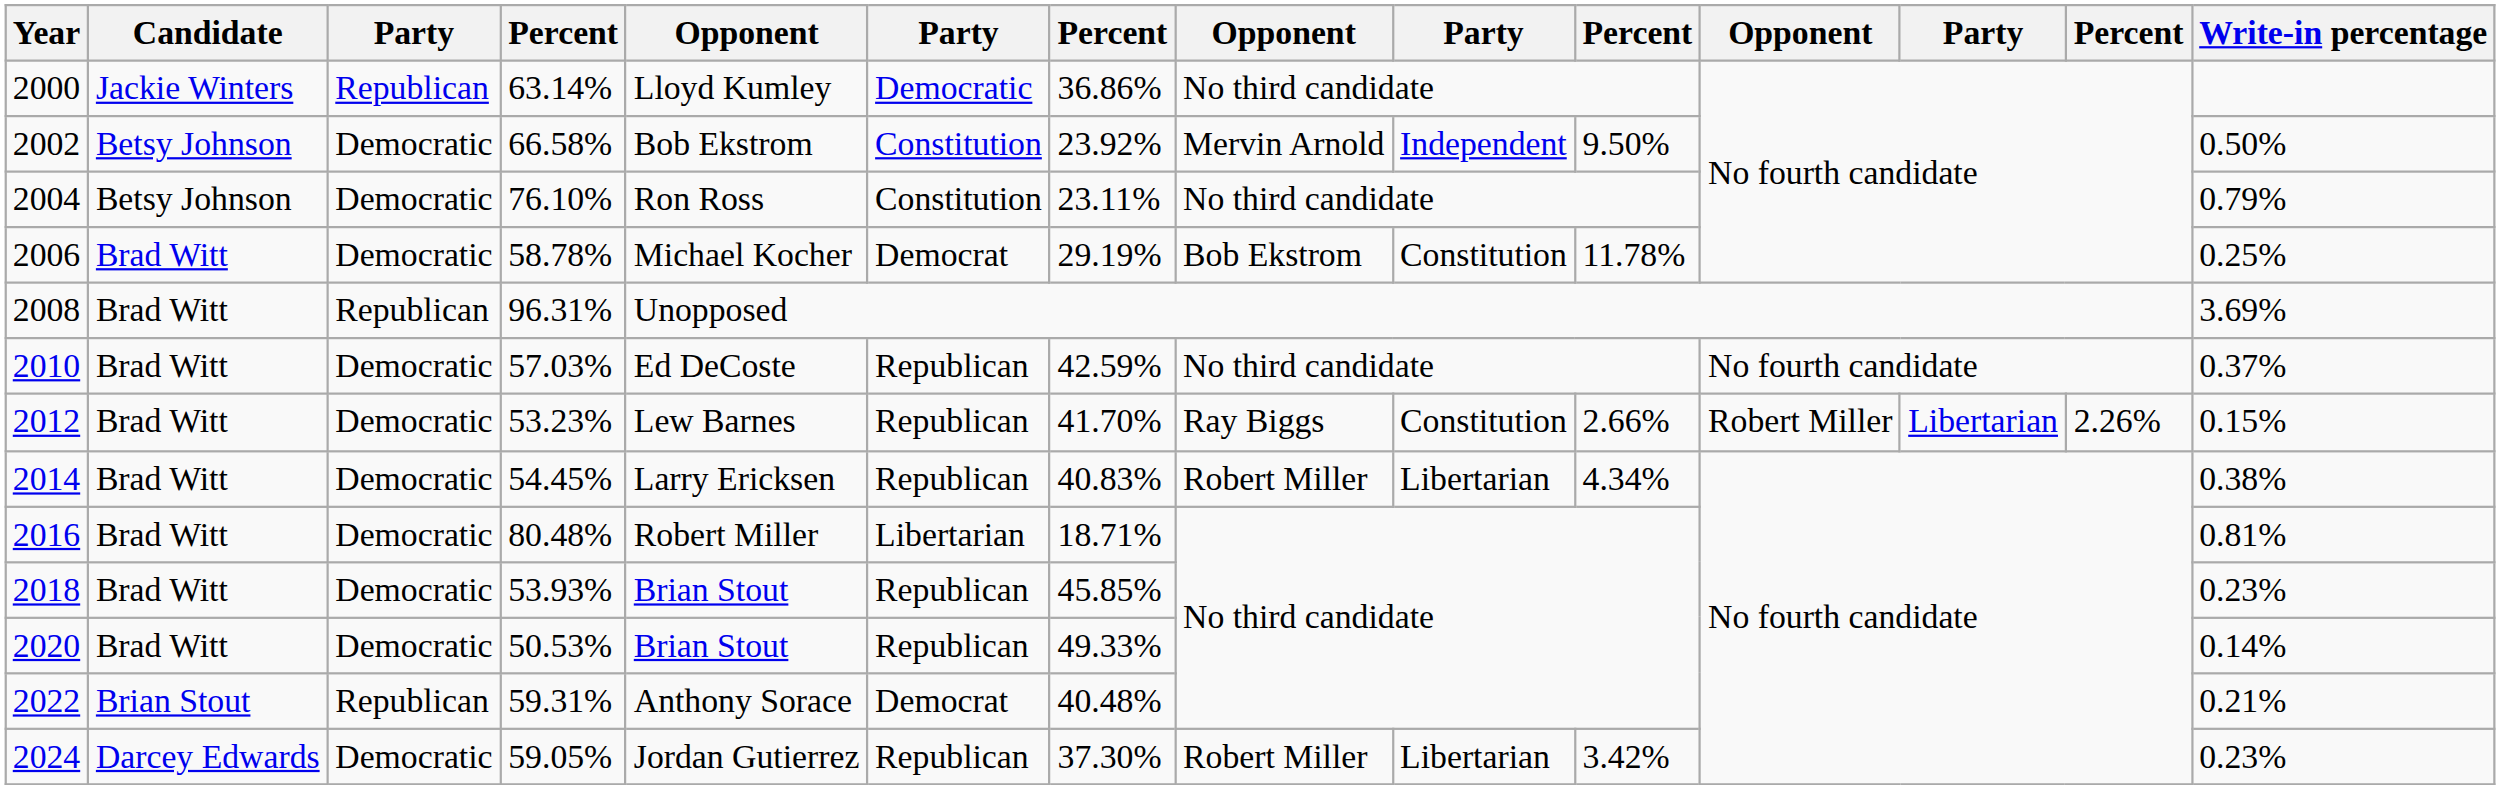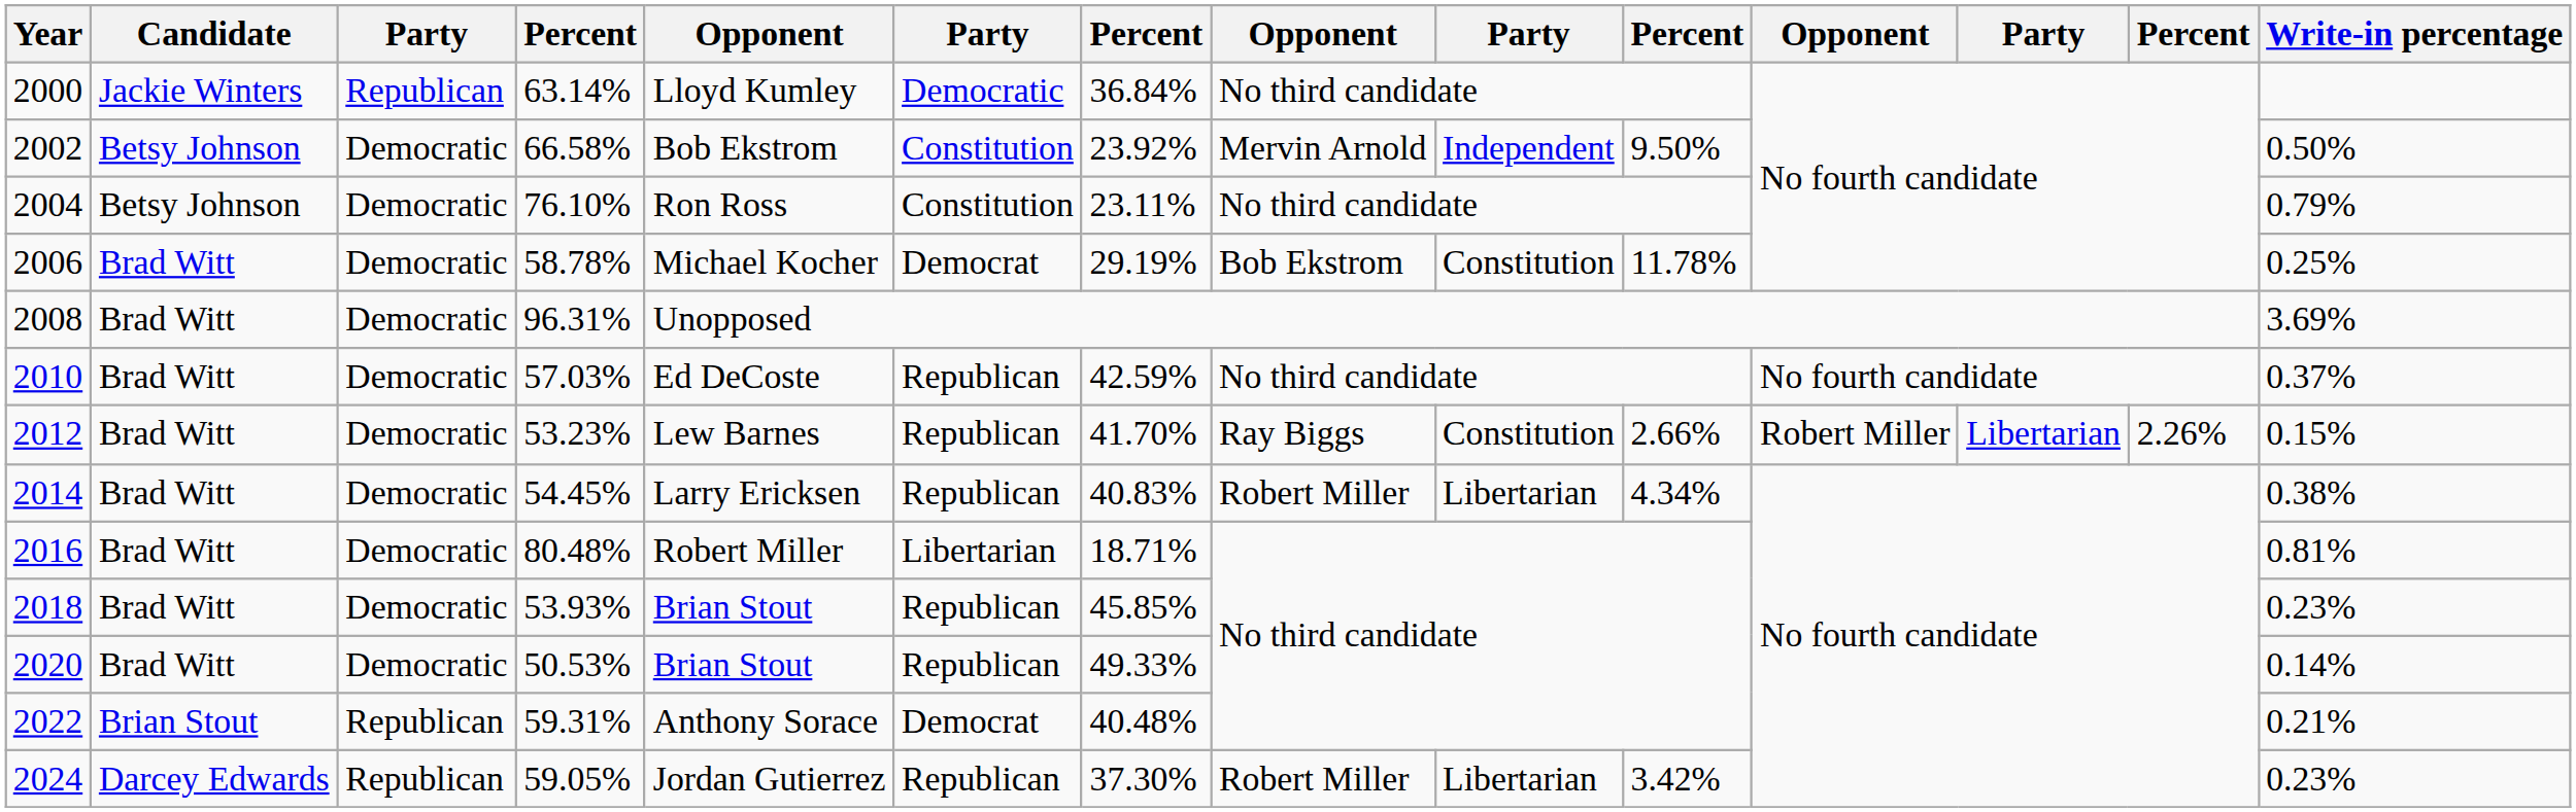2000 | column 7: 36.86% -> 36.84%
2008 | column 3: Republican -> Democratic
2024 | column 3: Democratic -> Republican
